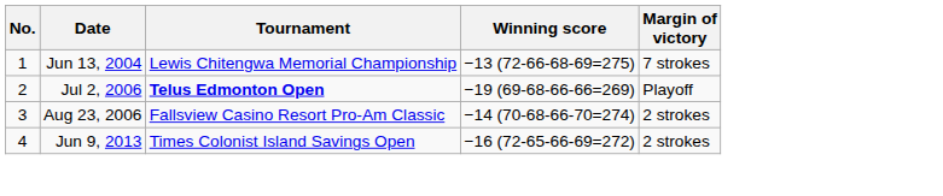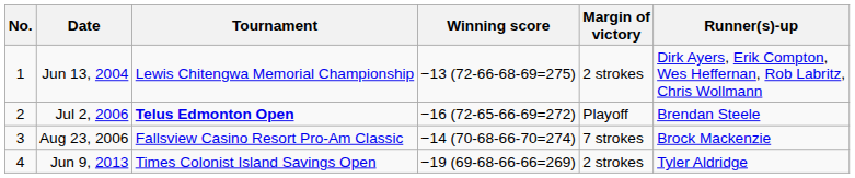+ column: Runner(s)-up | Dirk Ayers, Erik Compton, Wes Heffernan, Rob Labritz, Chris Wollmann | Brendan Steele | Brock Mackenzie | Tyler Aldridge
Jun 13, 2004 | Margin of victory: 7 strokes -> 2 strokes
Jul 2, 2006 | Winning score: −19 (69-68-66-66=269) -> −16 (72-65-66-69=272)
Aug 23, 2006 | Margin of victory: 2 strokes -> 7 strokes
Jun 9, 2013 | Winning score: −16 (72-65-66-69=272) -> −19 (69-68-66-66=269)
